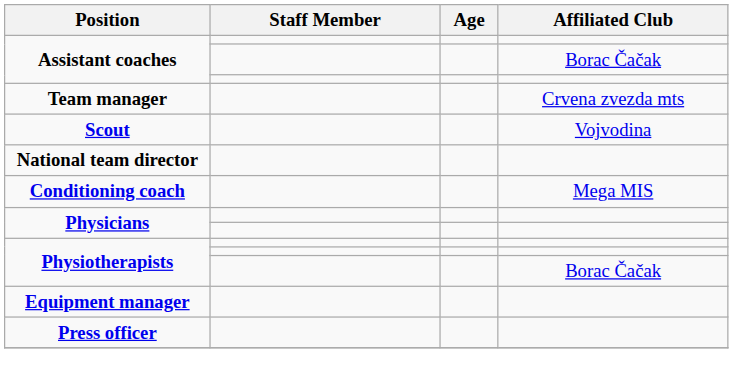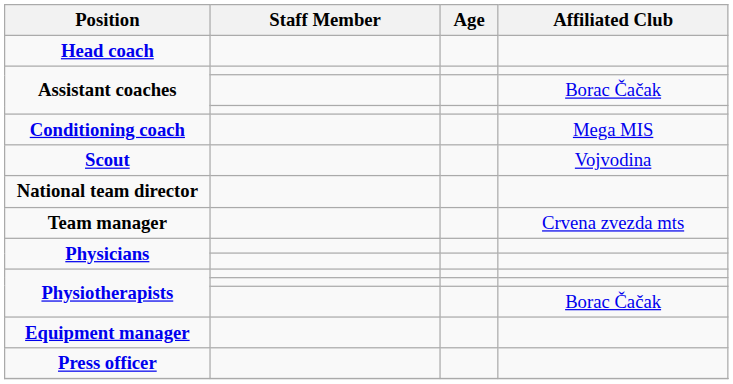+ row: Head coach
rows swapped: Conditioning coach <-> Team manager
